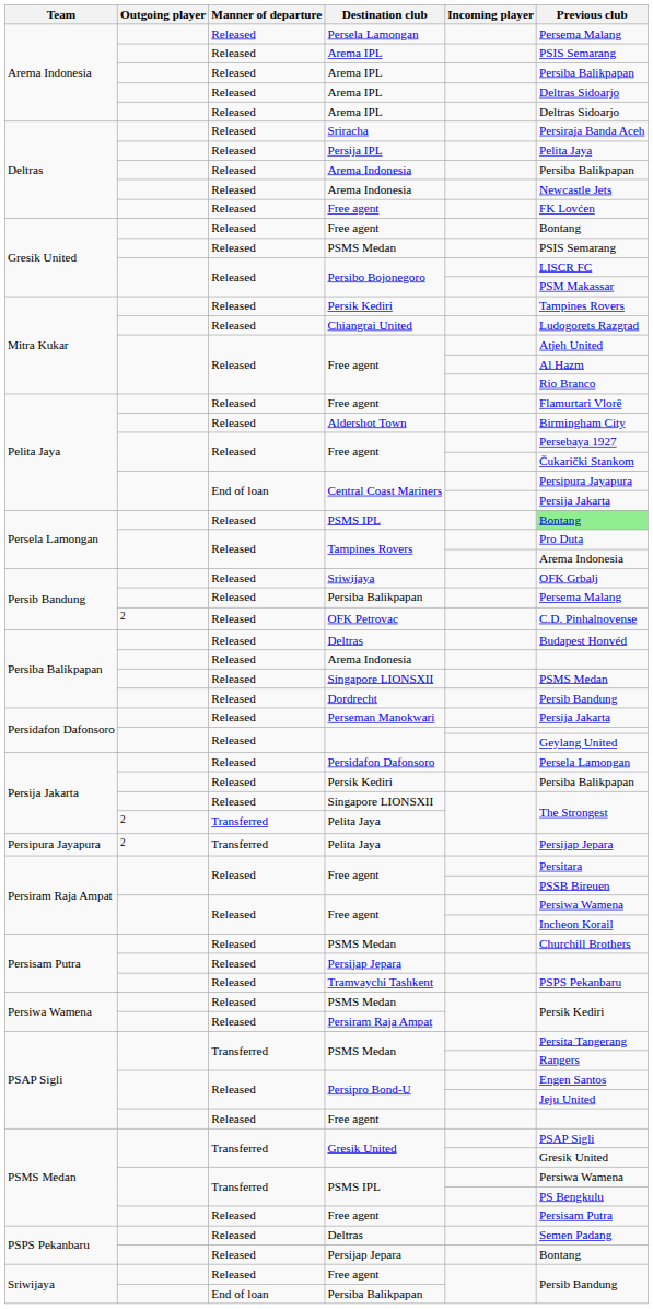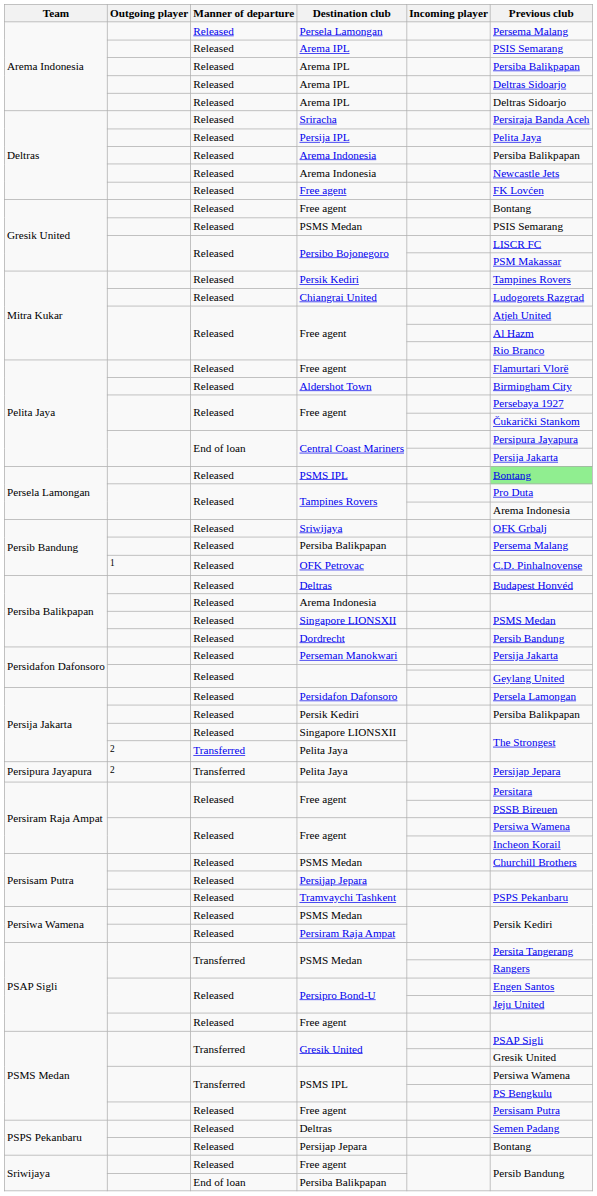OFK Petrovac | Outgoing player: 2 -> 1
